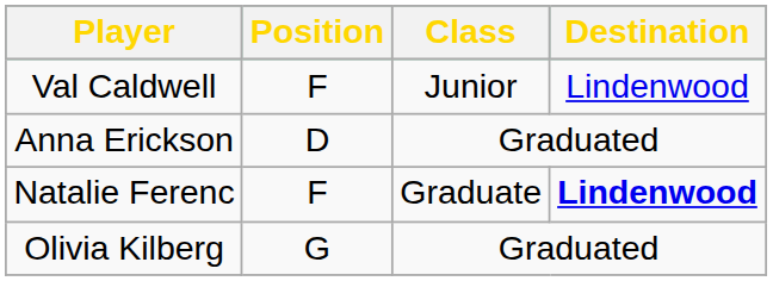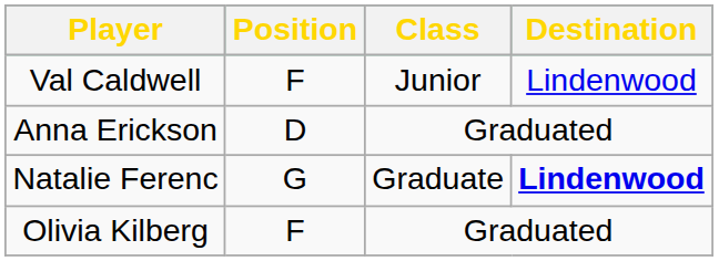Natalie Ferenc | Position: F -> G
Olivia Kilberg | Position: G -> F
